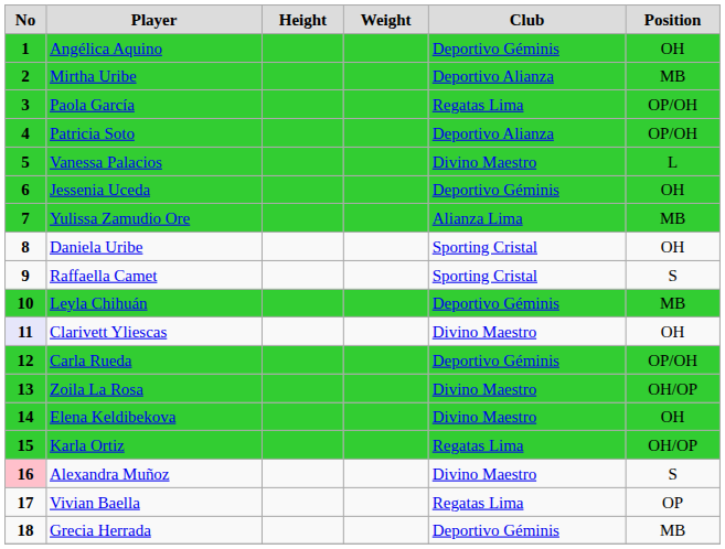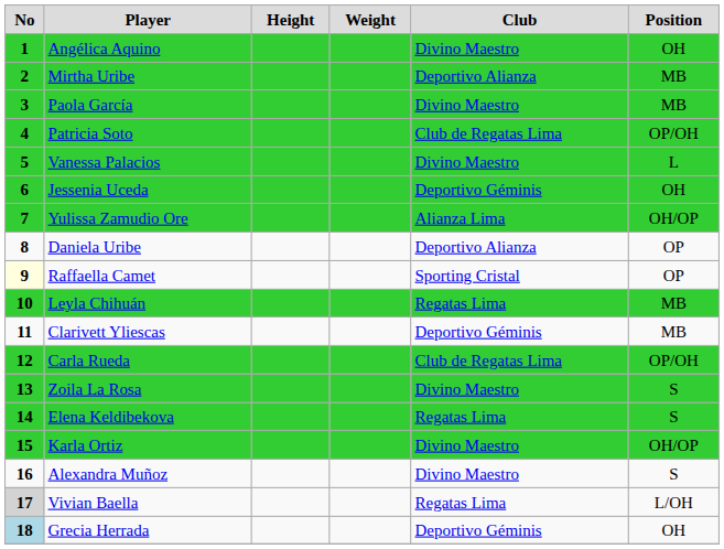Angélica Aquino | Club: Deportivo Géminis -> Divino Maestro
Paola García | Club: Regatas Lima -> Divino Maestro
Paola García | Position: OP/OH -> MB
Patricia Soto | Club: Deportivo Alianza -> Club de Regatas Lima
Yulissa Zamudio Ore | Position: MB -> OH/OP
Daniela Uribe | Club: Sporting Cristal -> Deportivo Alianza
Daniela Uribe | Position: OH -> OP
Raffaella Camet | No: no background -> lightyellow background
Raffaella Camet | Position: S -> OP
Leyla Chihuán | Club: Deportivo Géminis -> Regatas Lima
Clarivett Yliescas | No: lavender background -> no background
Clarivett Yliescas | Club: Divino Maestro -> Deportivo Géminis
Clarivett Yliescas | Position: OH -> MB
Carla Rueda | Club: Deportivo Géminis -> Club de Regatas Lima
Zoila La Rosa | Position: OH/OP -> S
Elena Keldibekova | Club: Divino Maestro -> Regatas Lima
Elena Keldibekova | Position: OH -> S
Karla Ortiz | Club: Regatas Lima -> Divino Maestro
Alexandra Muñoz | No: pink background -> no background
Vivian Baella | No: no background -> lightgrey background
Vivian Baella | Position: OP -> L/OH
Grecia Herrada | No: no background -> lightblue background
Grecia Herrada | Position: MB -> OH
